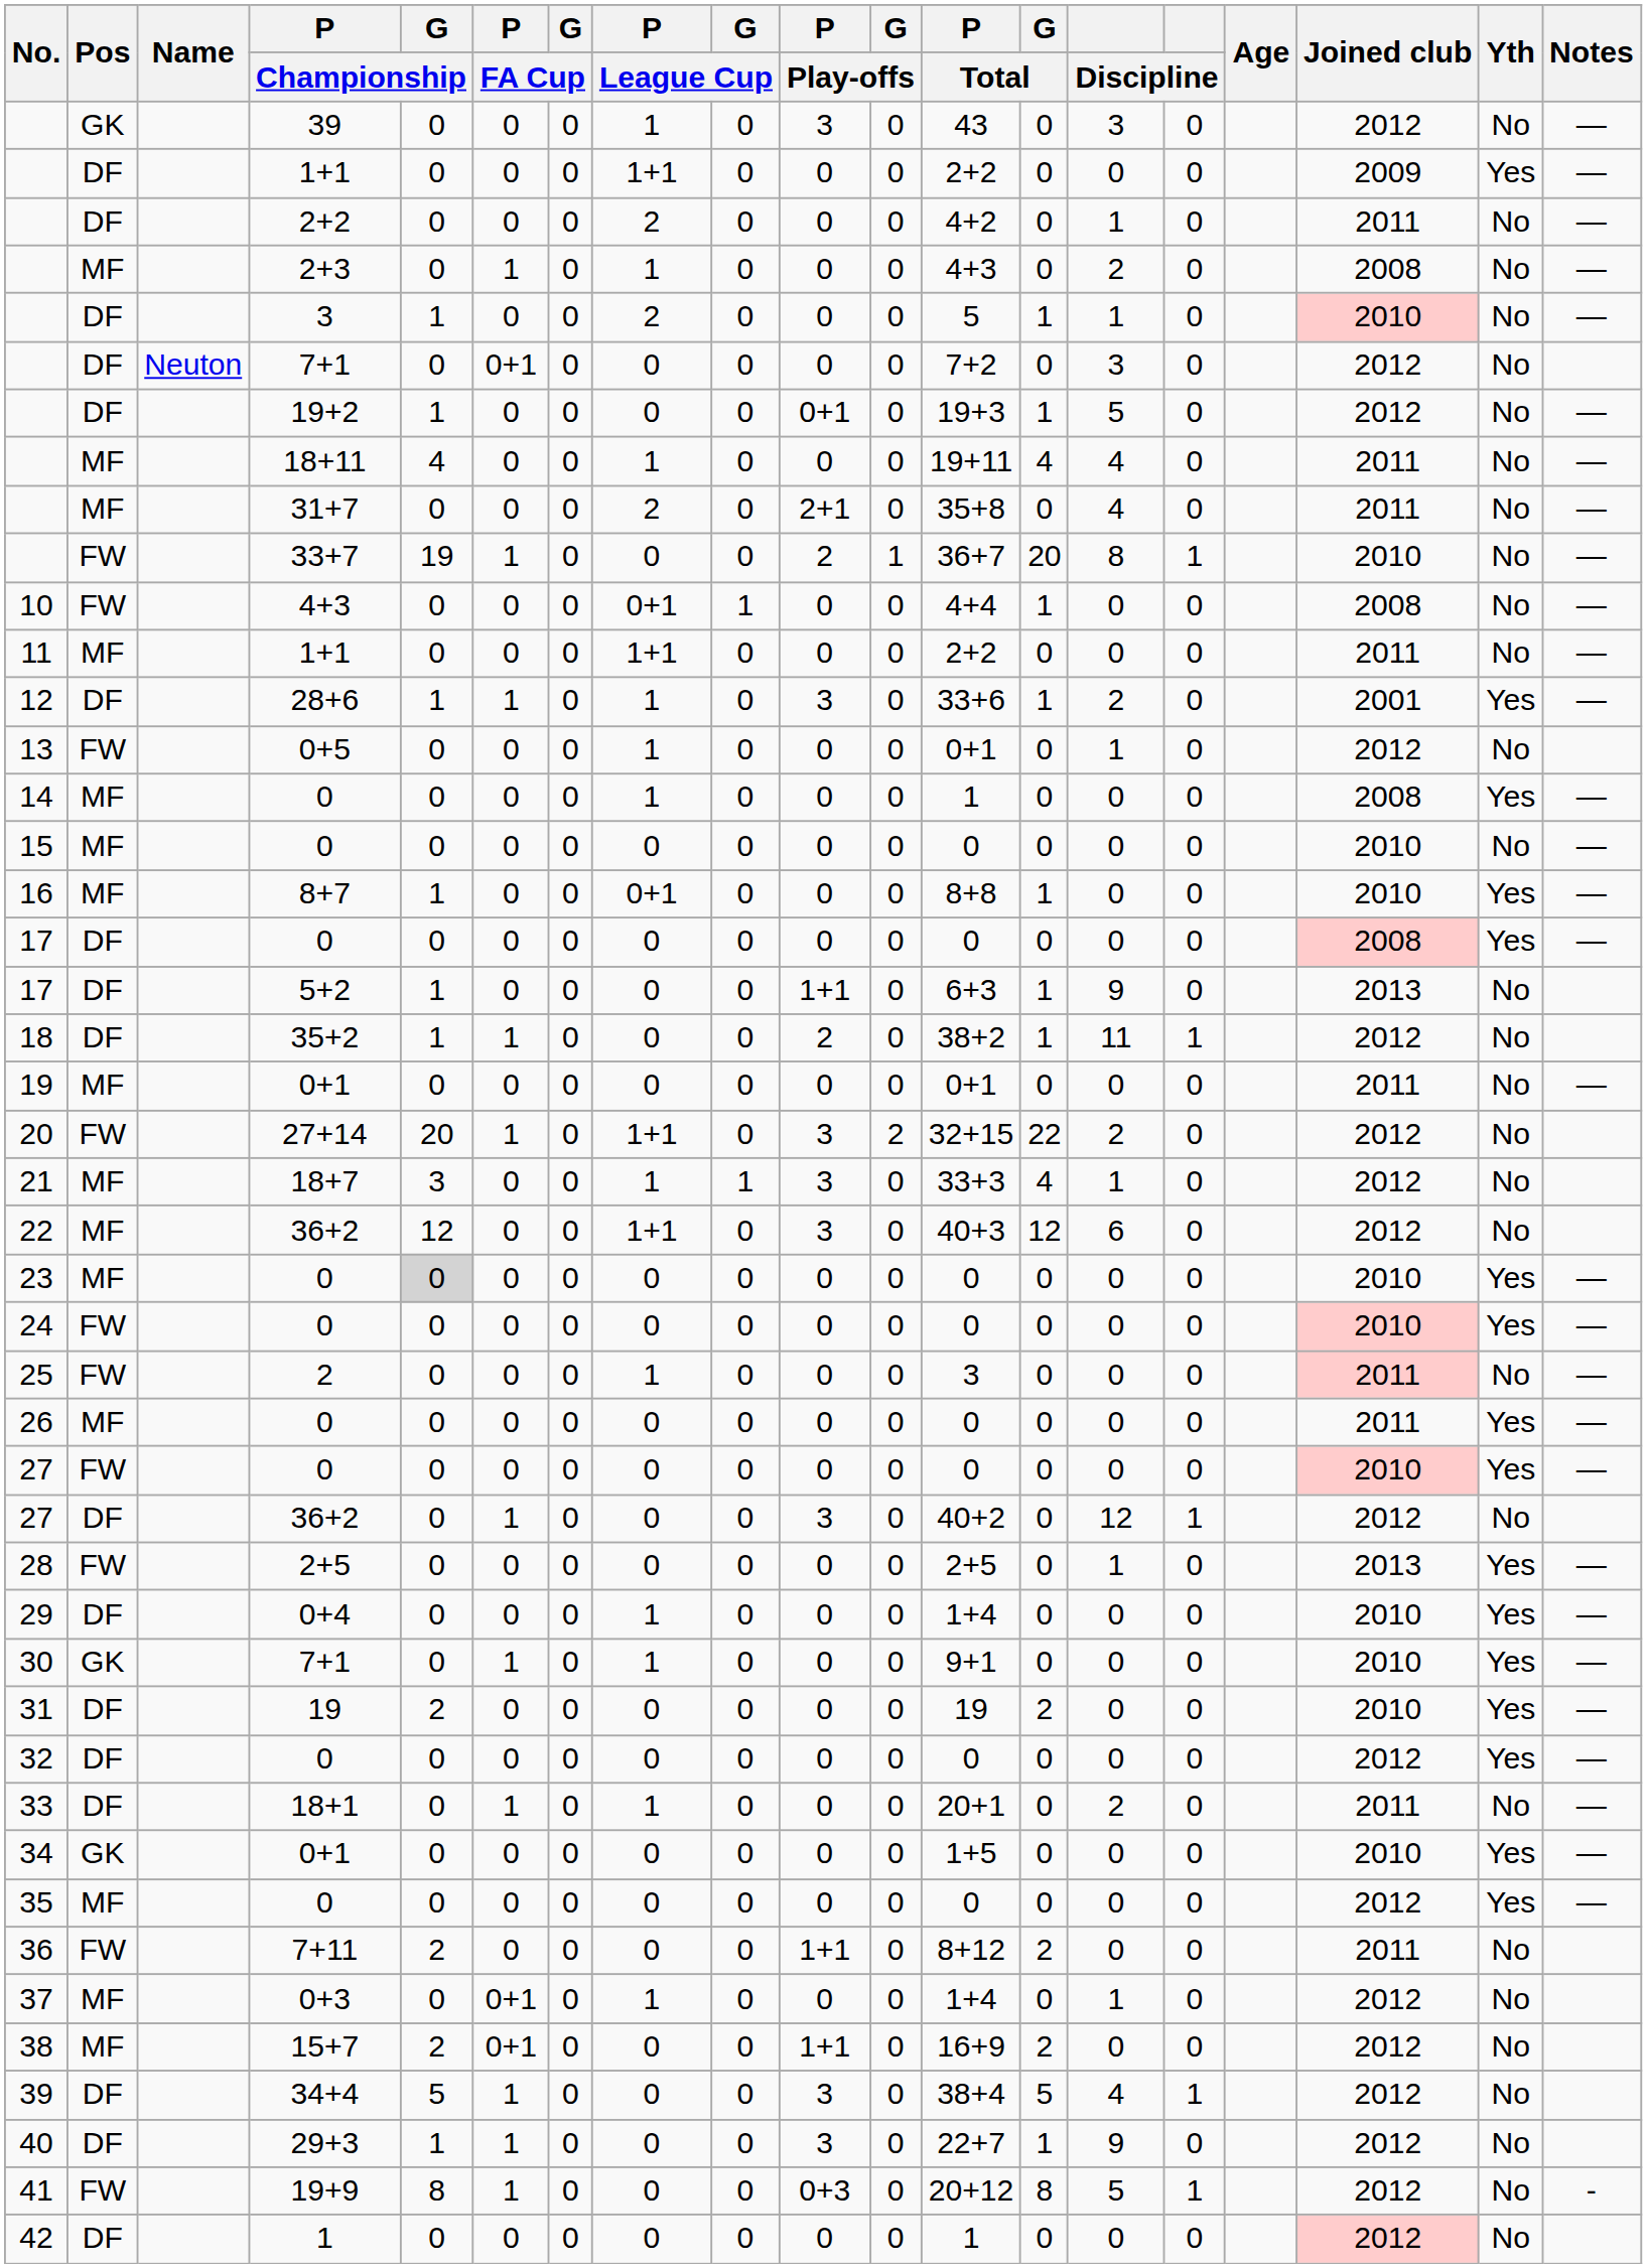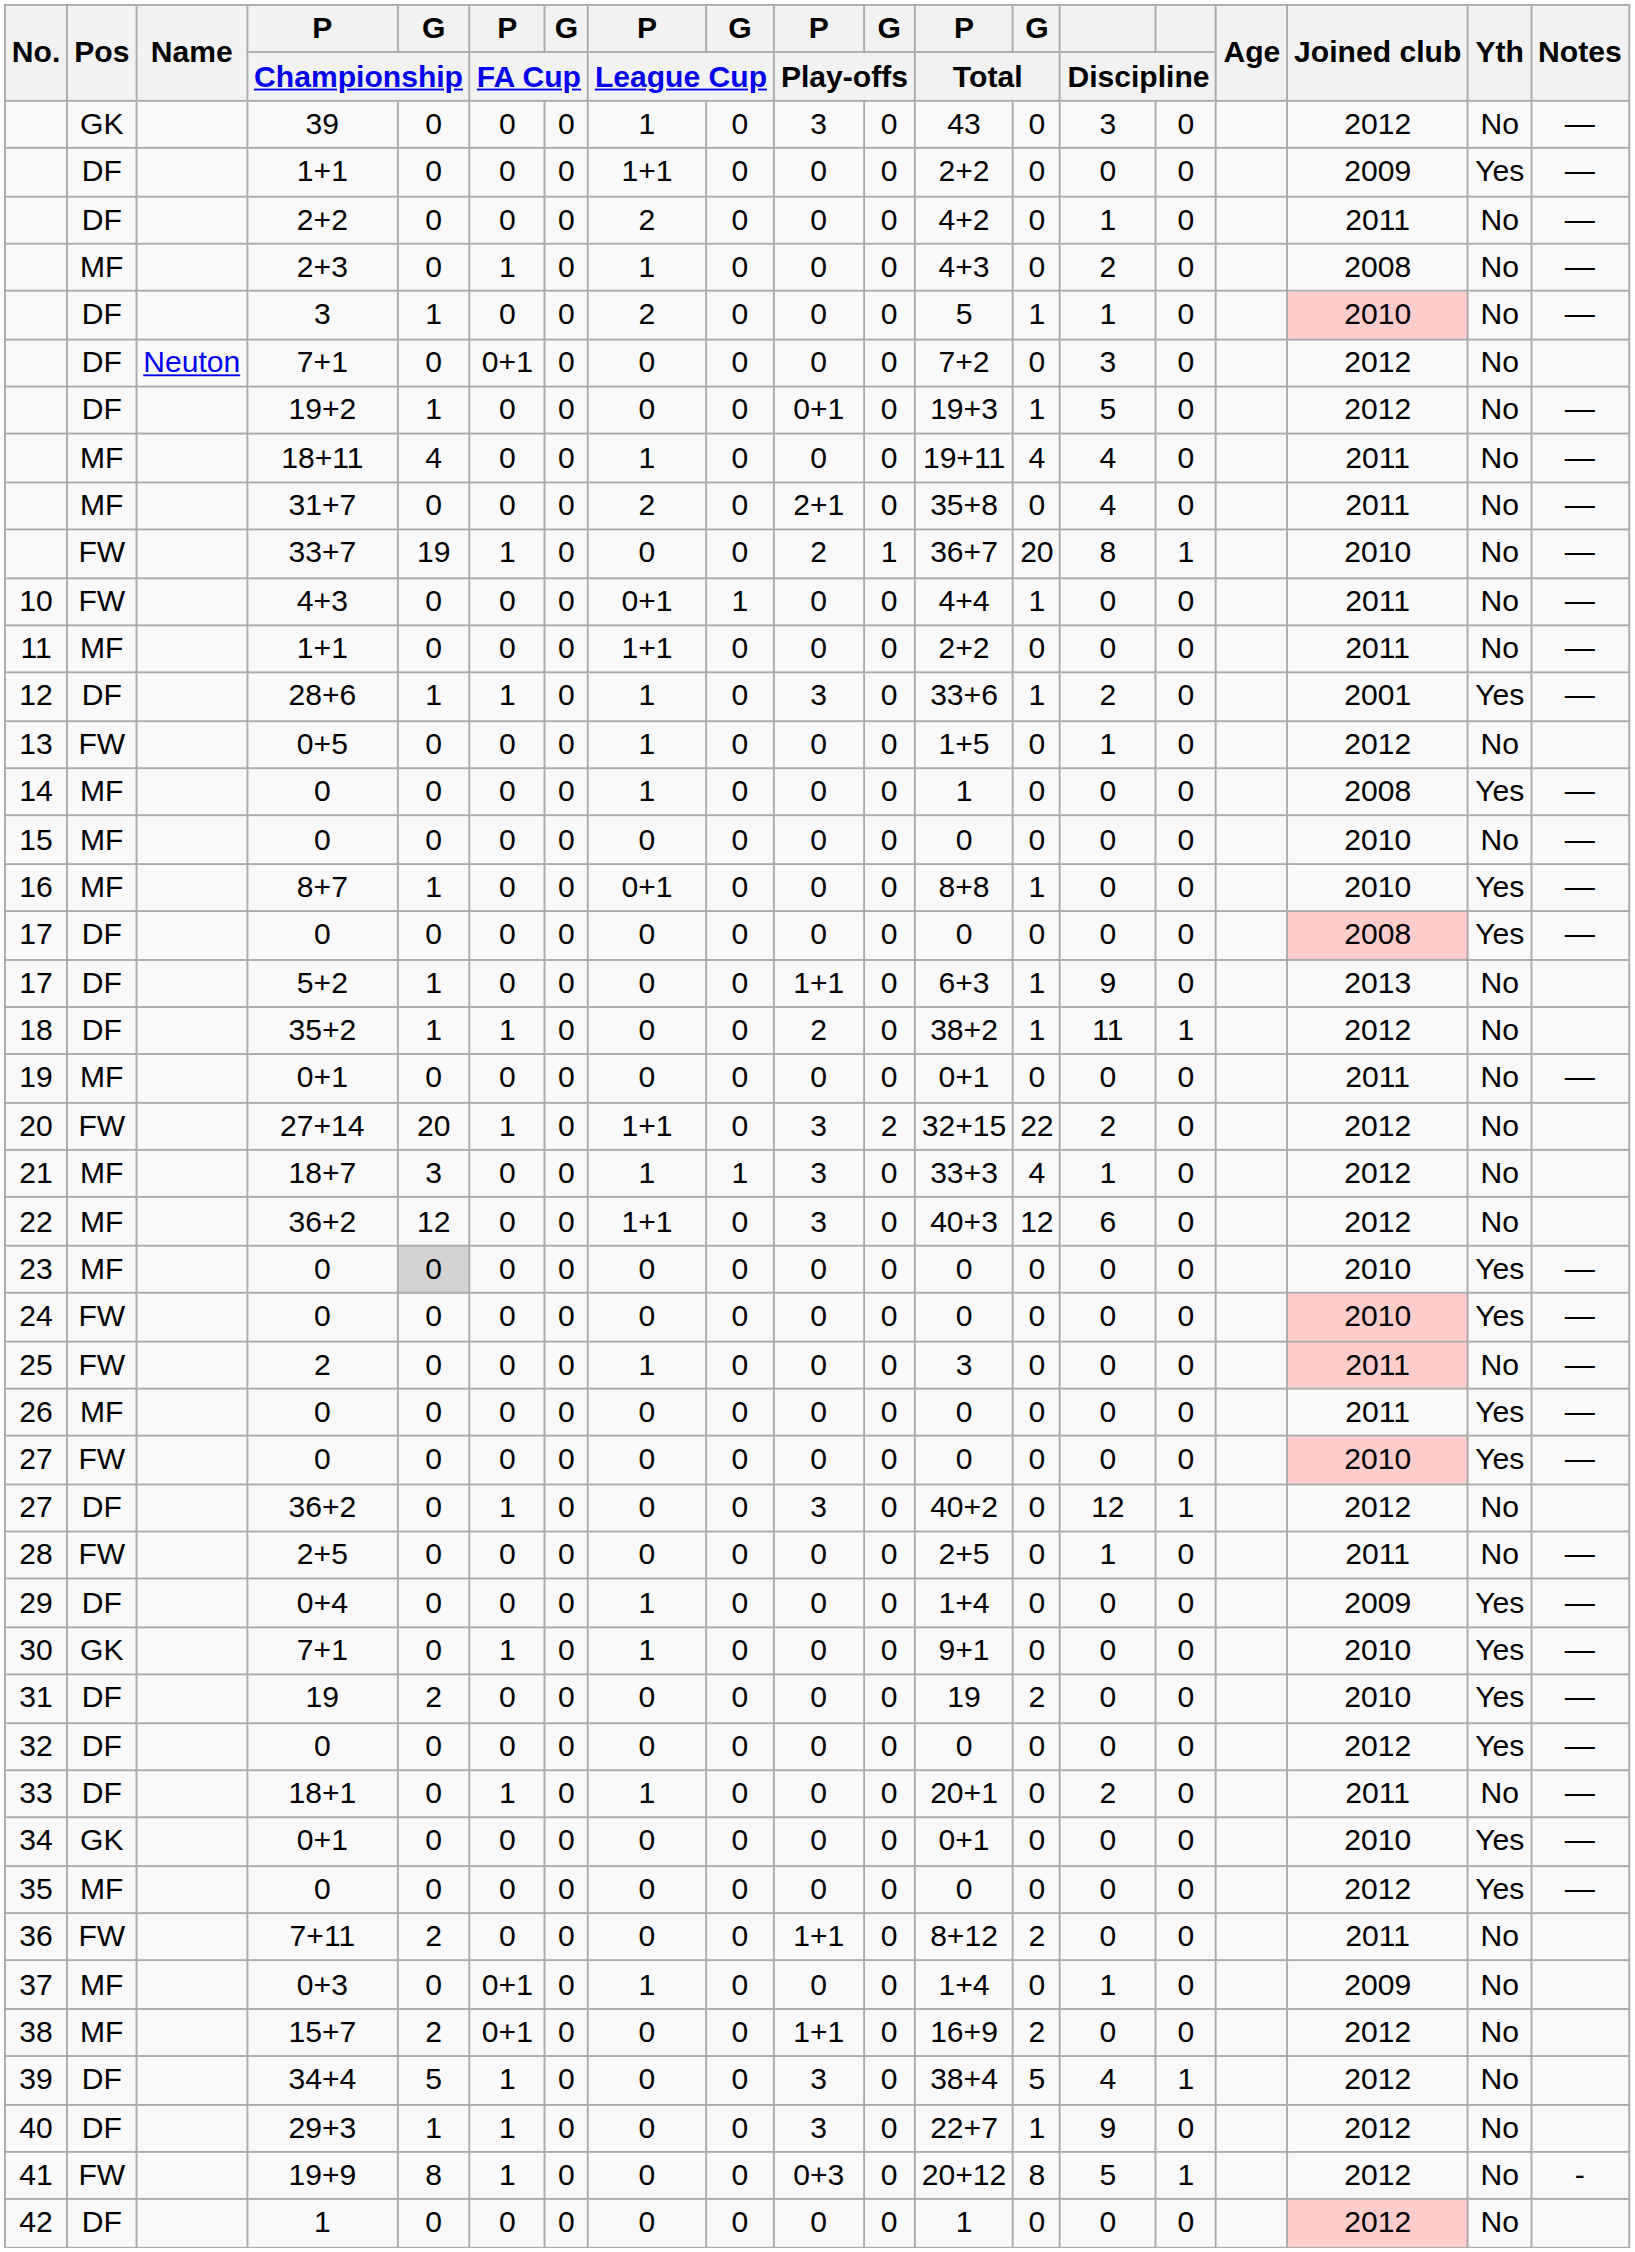10 | Joined club: 2008 -> 2011
13 | P / Total: 0+1 -> 1+5
28 | Joined club: 2013 -> 2011
28 | Yth: Yes -> No
29 | Joined club: 2010 -> 2009
34 | P / Total: 1+5 -> 0+1
37 | Joined club: 2012 -> 2009
